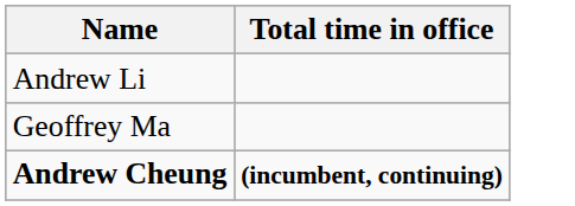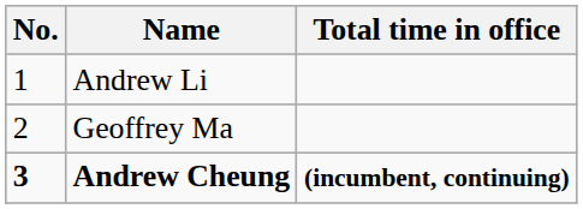+ column: No. | 1 | 2 | 3
